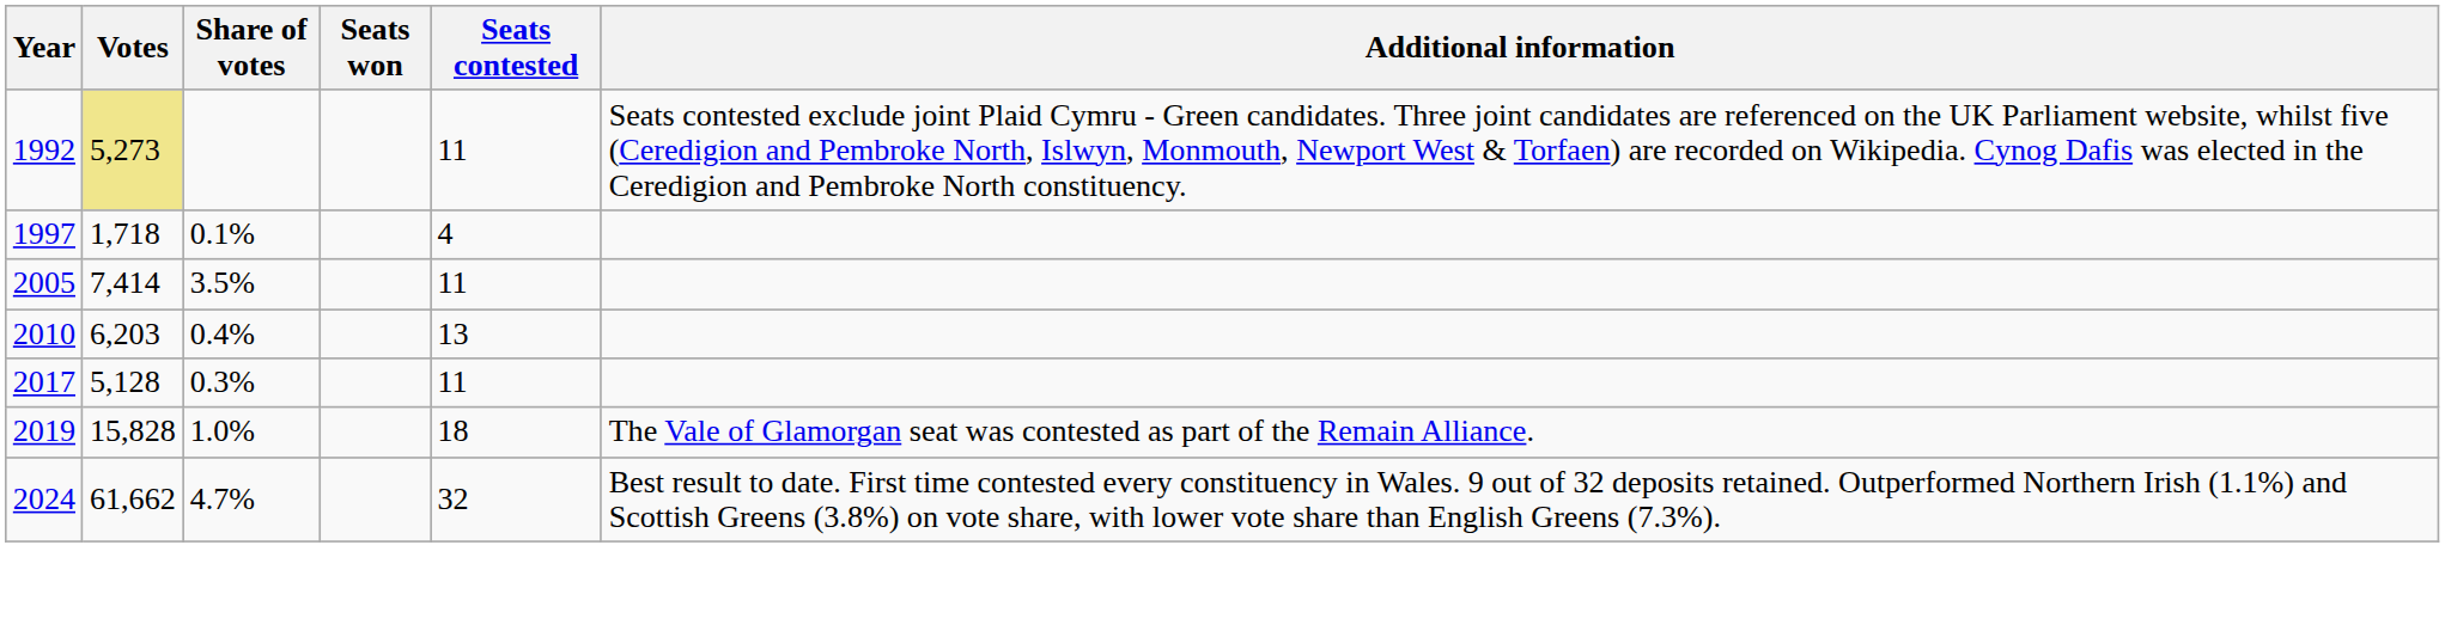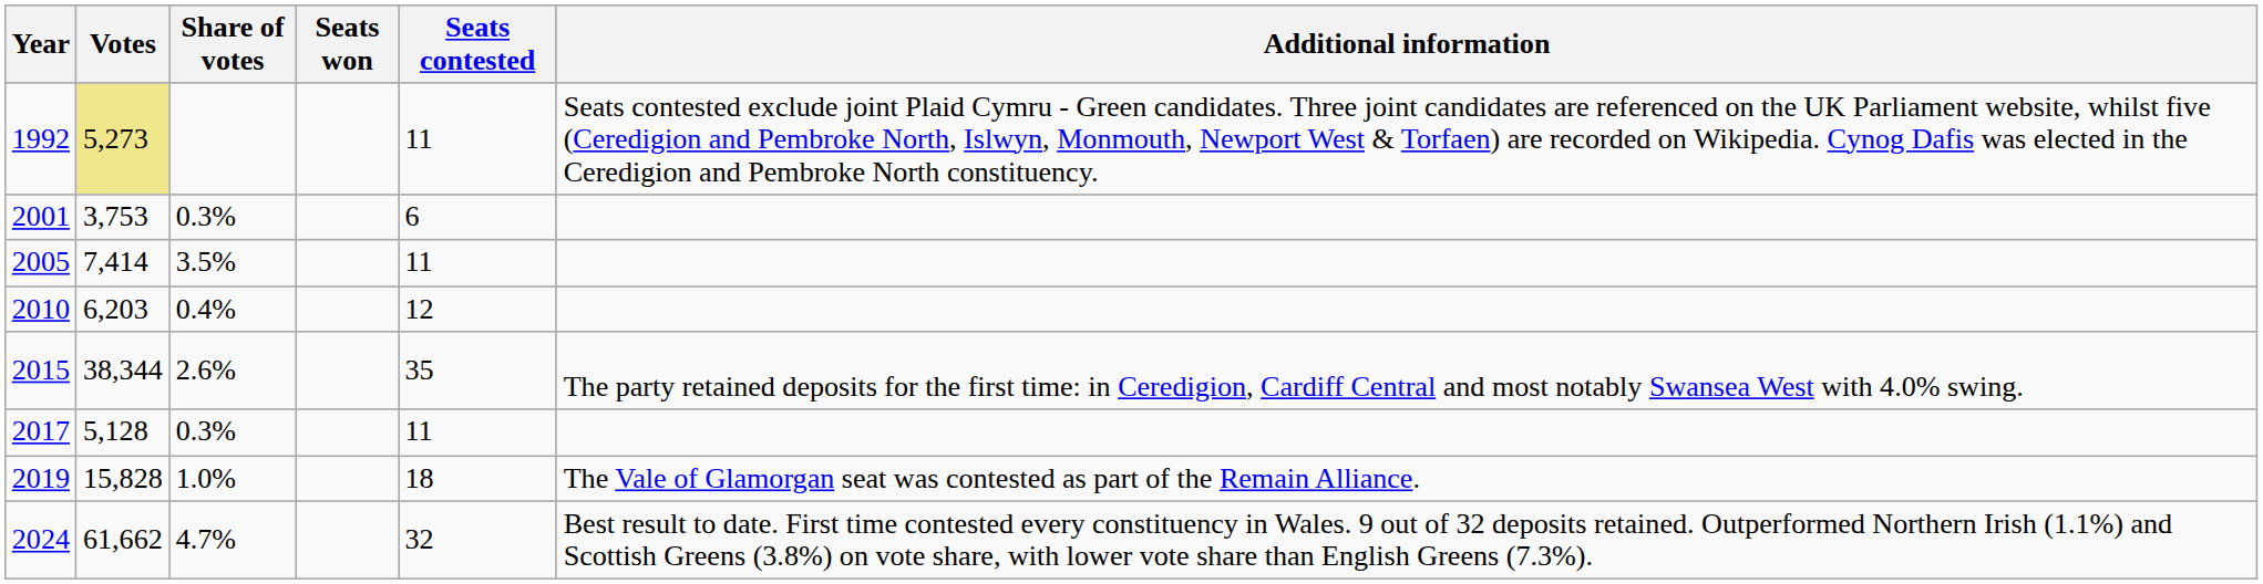- row: 1997 | 1,718 | 0.1% | 4
+ row: 2001 | 3,753 | 0.3% | 6
2010 | Seats contested: 13 -> 12
+ row: 2015 | 38,344 | 2.6% | 35 | The party retained deposits for the first time: in Ceredigion, Cardiff Central and most notably Swansea West with 4.0% swing.
